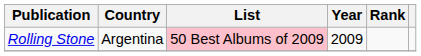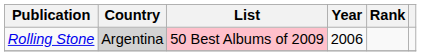Rolling Stone | Country: no background -> lightgrey background
Rolling Stone | Year: 2009 -> 2006
